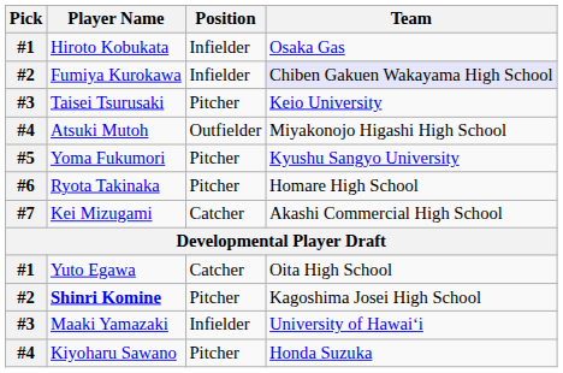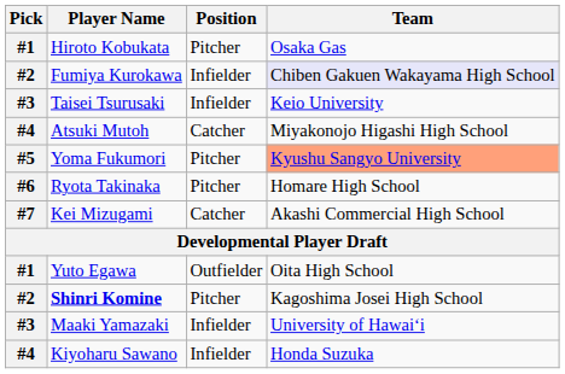Hiroto Kobukata | Position: Infielder -> Pitcher
Taisei Tsurusaki | Position: Pitcher -> Infielder
Atsuki Mutoh | Position: Outfielder -> Catcher
Yoma Fukumori | Team: no background -> lightsalmon background
Yuto Egawa | Position: Catcher -> Outfielder
Kiyoharu Sawano | Position: Pitcher -> Infielder
